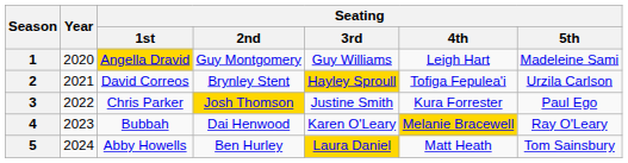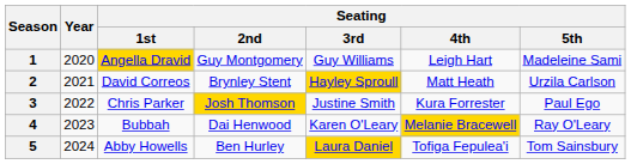2 | Seating / 4th: Tofiga Fepulea'i -> Matt Heath
5 | Seating / 4th: Matt Heath -> Tofiga Fepulea'i
